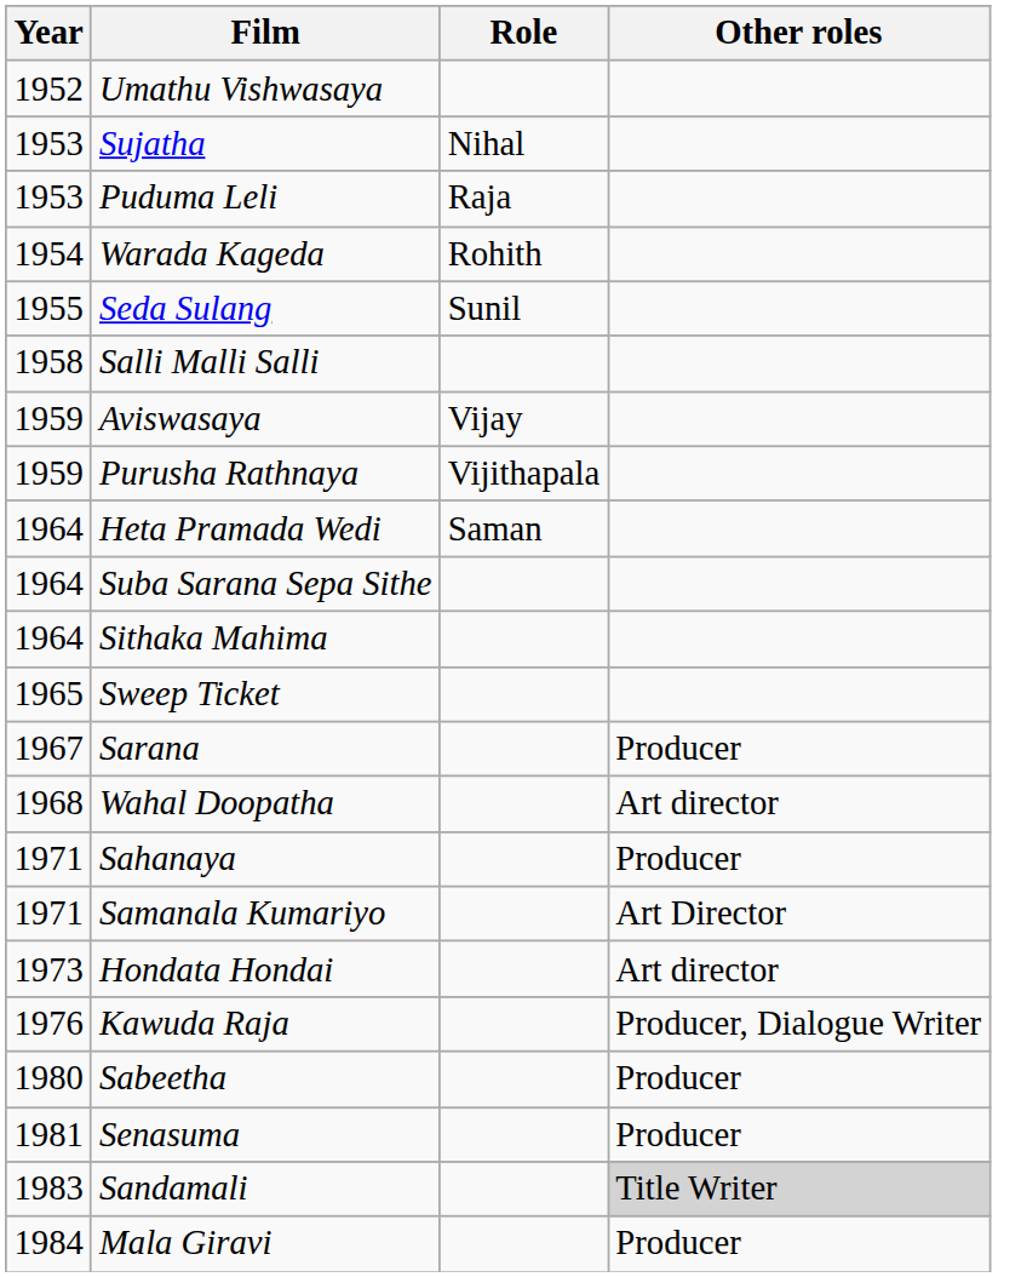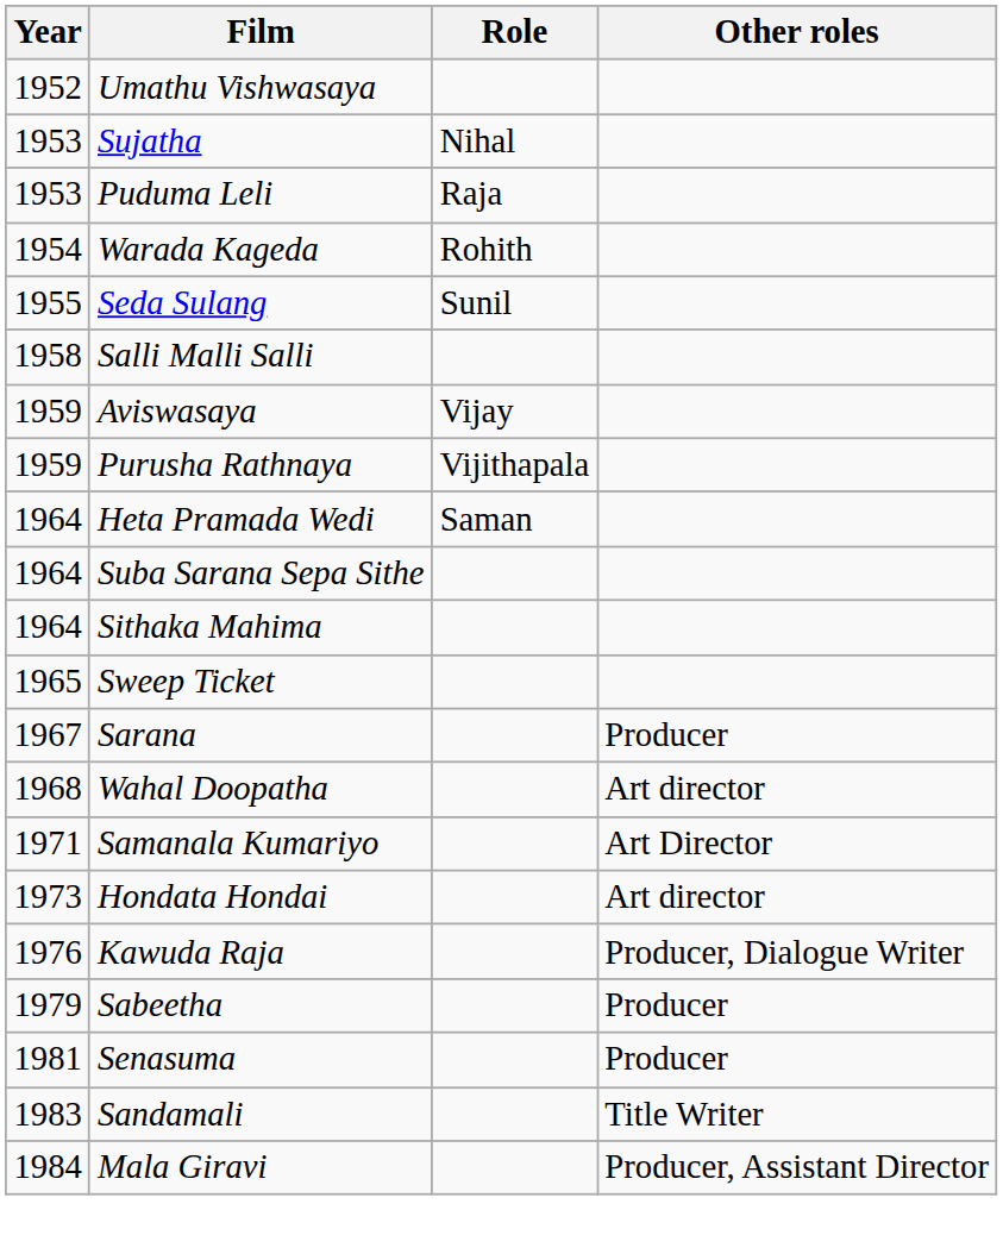- row: 1971 | Sahanaya | Producer
Sabeetha | Year: 1980 -> 1979
Sandamali | Other roles: lightgrey background -> no background
Mala Giravi | Other roles: Producer -> Producer, Assistant Director
